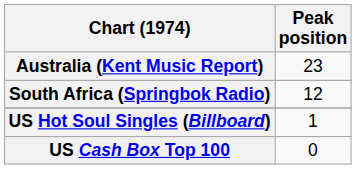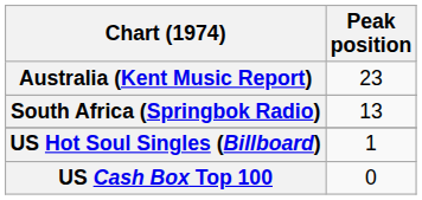South Africa (Springbok Radio) | Peak position: 12 -> 13
